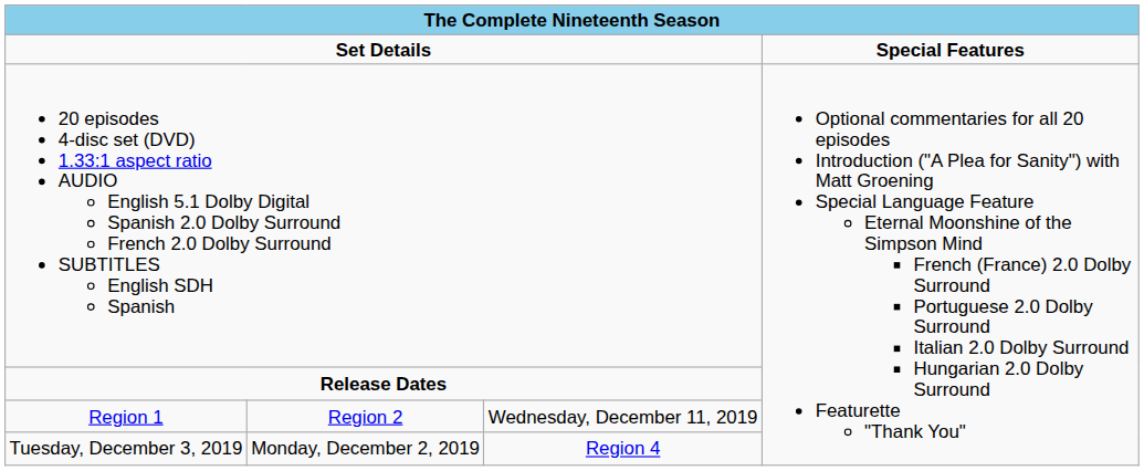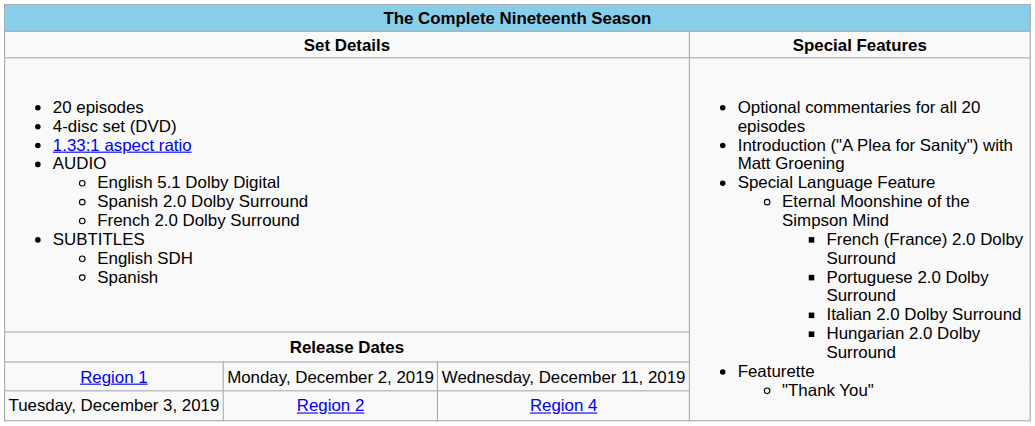Region 1 | column 2: Region 2 -> Monday, December 2, 2019
Tuesday, December 3, 2019 | column 2: Monday, December 2, 2019 -> Region 2
